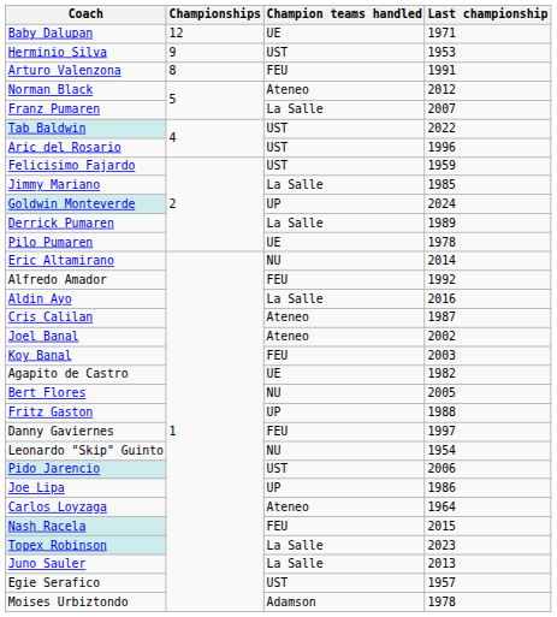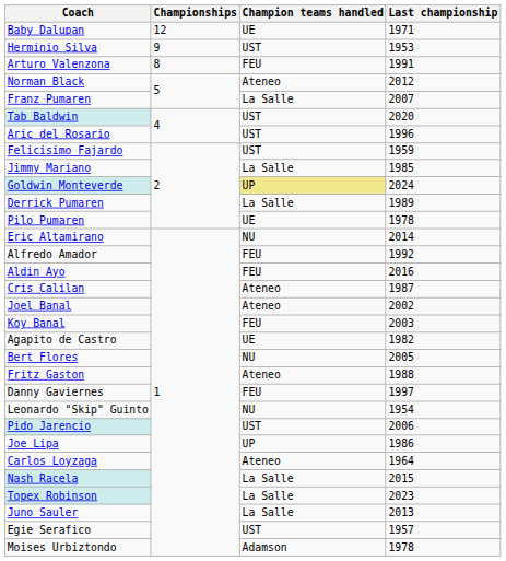Tab Baldwin | Last championship: 2022 -> 2020
Goldwin Monteverde | Champion teams handled: no background -> khaki background
Aldin Ayo | Champion teams handled: La Salle -> FEU
Fritz Gaston | Champion teams handled: UP -> Ateneo
Nash Racela | Champion teams handled: FEU -> La Salle
